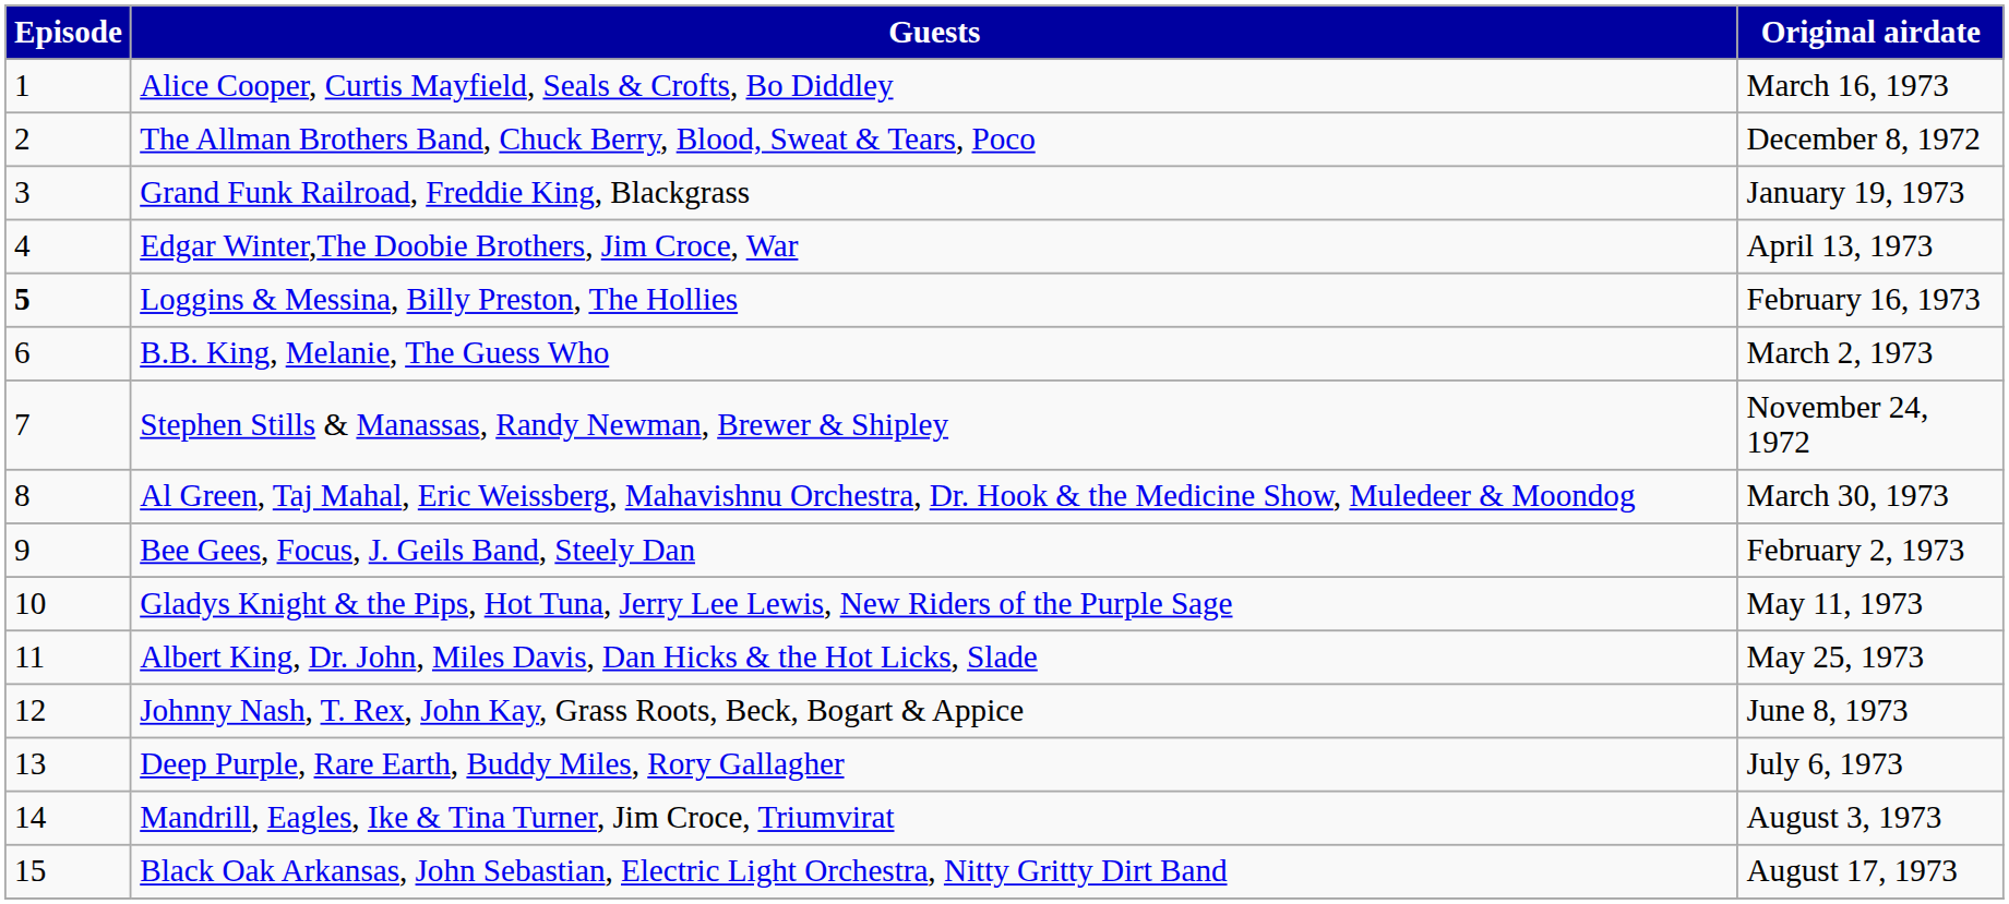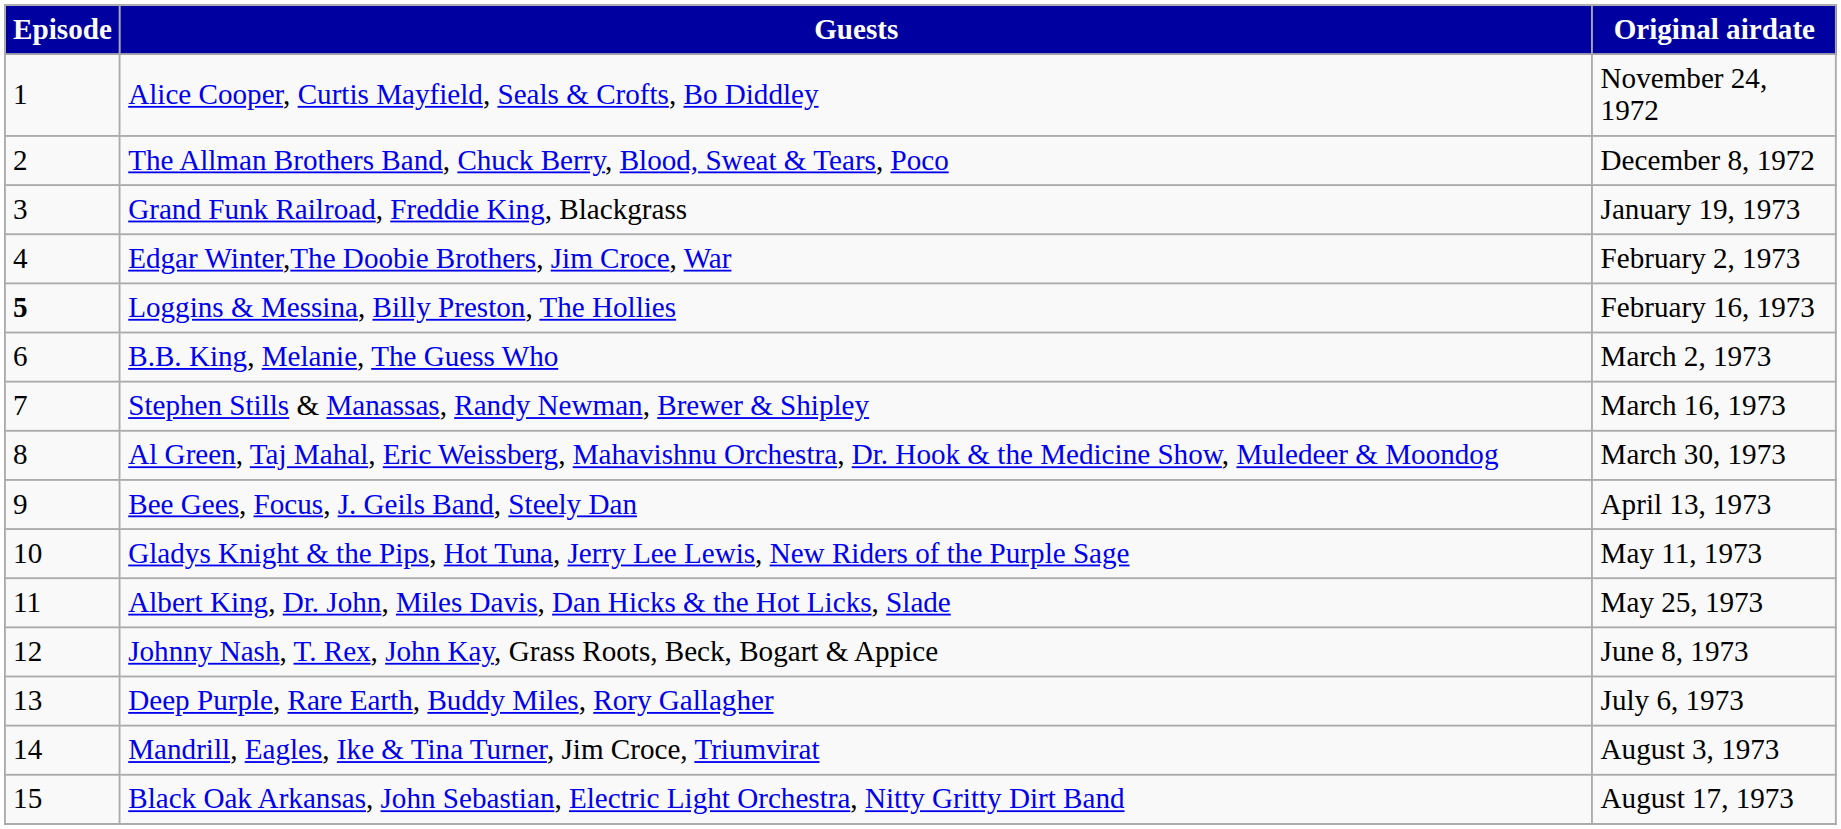Alice Cooper, Curtis Mayfield, Seals & Crofts, Bo Diddley | Original airdate: March 16, 1973 -> November 24, 1972
Edgar Winter,The Doobie Brothers, Jim Croce, War | Original airdate: April 13, 1973 -> February 2, 1973
Stephen Stills & Manassas, Randy Newman, Brewer & Shipley | Original airdate: November 24, 1972 -> March 16, 1973
Bee Gees, Focus, J. Geils Band, Steely Dan | Original airdate: February 2, 1973 -> April 13, 1973
